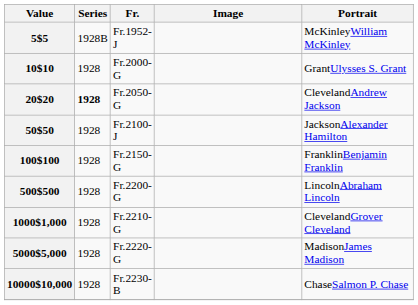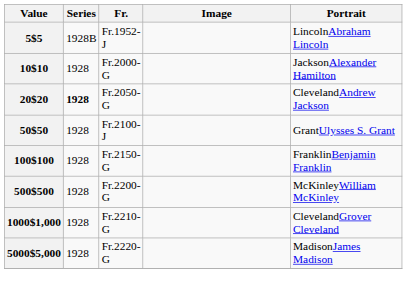5$5 | Portrait: McKinleyWilliam McKinley -> LincolnAbraham Lincoln
10$10 | Portrait: GrantUlysses S. Grant -> JacksonAlexander Hamilton
50$50 | Portrait: JacksonAlexander Hamilton -> GrantUlysses S. Grant
500$500 | Portrait: LincolnAbraham Lincoln -> McKinleyWilliam McKinley
- row: 10000$10,000 | 1928 | Fr.2230-B | ChaseSalmon P. Chase
